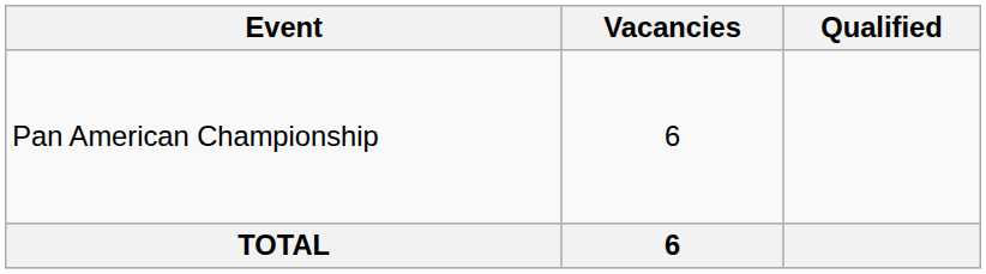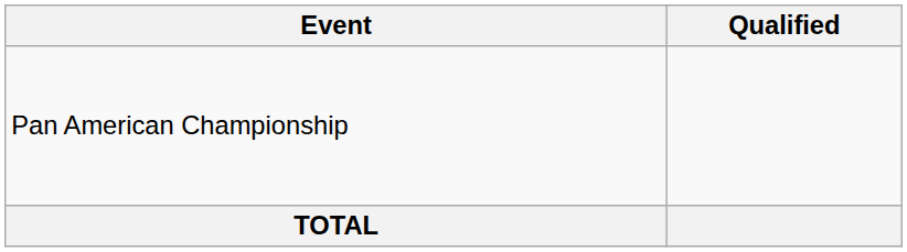- column: Vacancies | 6 | 6
